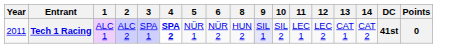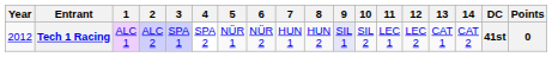+ column: 7 | HUN 1
Tech 1 Racing | Year: 2011 -> 2012
Tech 1 Racing | 4: bold -> normal
